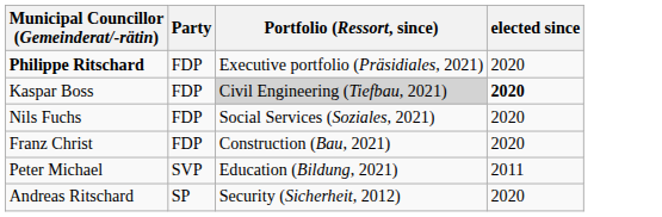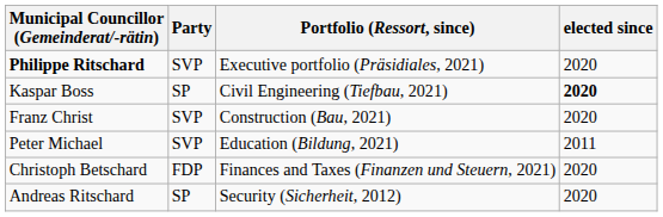Philippe Ritschard | Party: FDP -> SVP
Kaspar Boss | Party: FDP -> SP
Kaspar Boss | Portfolio (Ressort, since): lightgrey background -> no background
- row: Nils Fuchs | FDP | Social Services (Soziales, 2021) | 2020
Franz Christ | Party: FDP -> SVP
+ row: Christoph Betschard | FDP | Finances and Taxes (Finanzen und Steuern, 2021) | 2020
